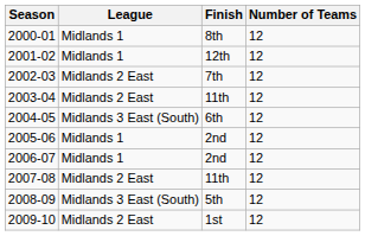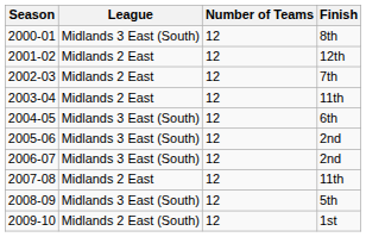columns swapped: Finish <-> Number of Teams
2000-01 | League: Midlands 1 -> Midlands 3 East (South)
2001-02 | League: Midlands 1 -> Midlands 2 East
2005-06 | League: Midlands 1 -> Midlands 3 East (South)
2006-07 | League: Midlands 1 -> Midlands 3 East (South)
2009-10 | League: Midlands 2 East -> Midlands 2 East (South)
